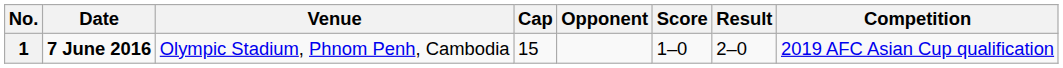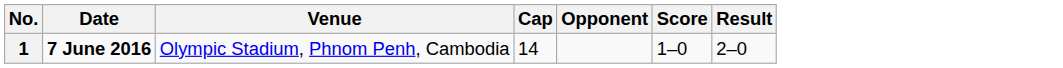- column: Competition | 2019 AFC Asian Cup qualification
1 | Cap: 15 -> 14
